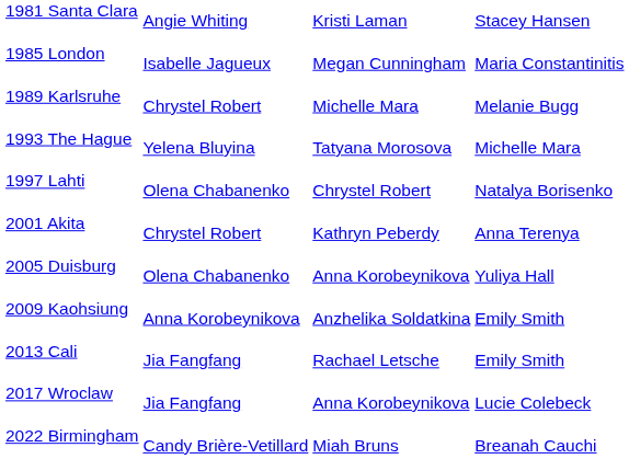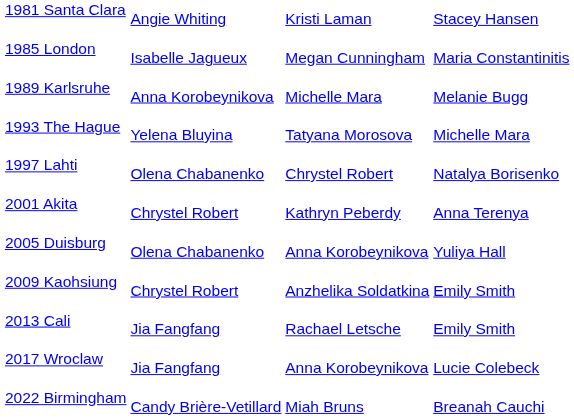1989 Karlsruhe | column 2: Chrystel Robert -> Anna Korobeynikova
2009 Kaohsiung | column 2: Anna Korobeynikova -> Chrystel Robert
